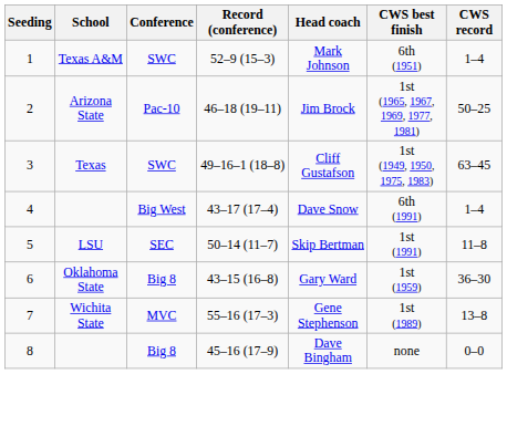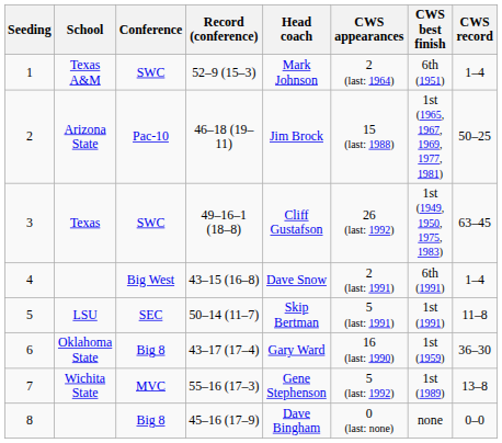+ column: CWS appearances | 2 (last: 1964) | 15 (last: 1988) | 26 (last: 1992) | 2 (last: 1991) | 5 (last: 1991) | 16 (last: 1990) | 5 (last: 1992) | 0 (last: none)
4 | Record (conference): 43–17 (17–4) -> 43–15 (16–8)
6 | Record (conference): 43–15 (16–8) -> 43–17 (17–4)
